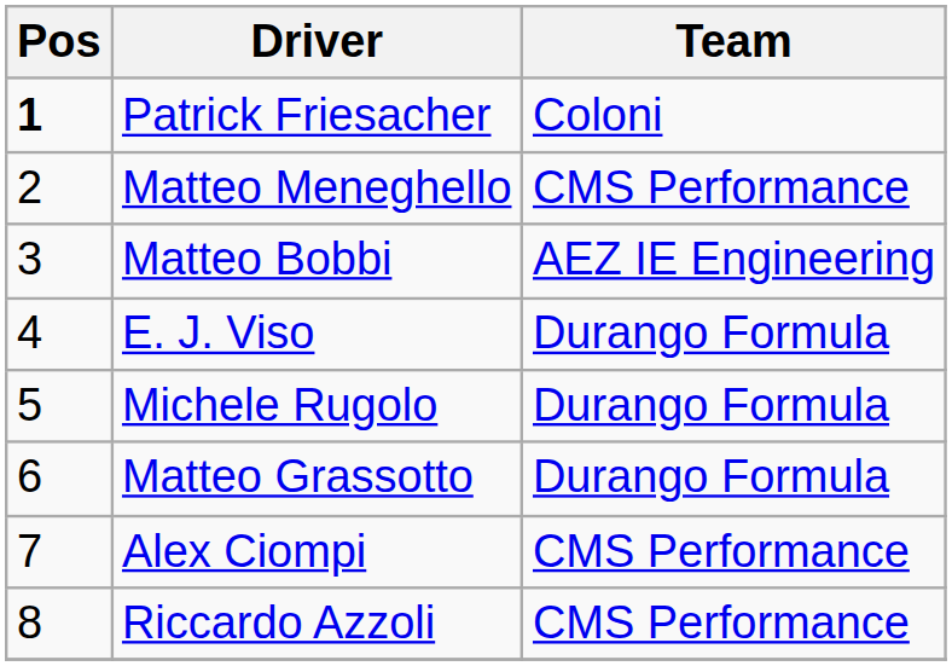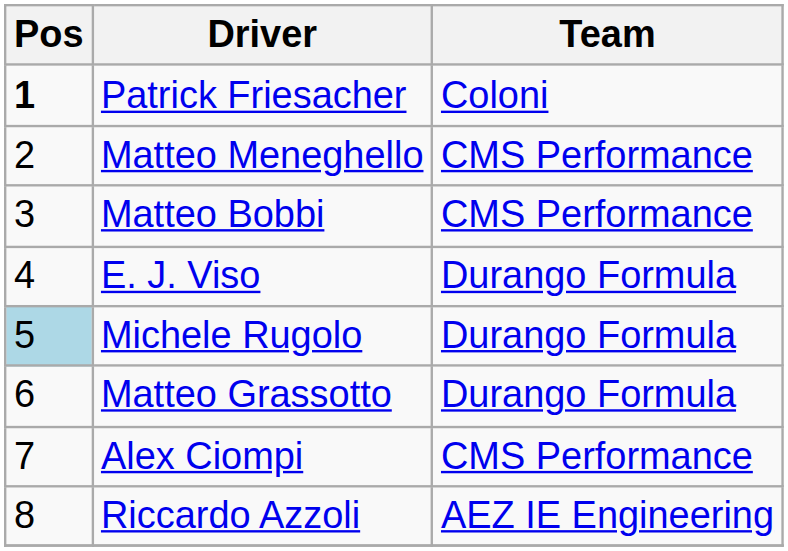Matteo Bobbi | Team: AEZ IE Engineering -> CMS Performance
Michele Rugolo | Pos: no background -> lightblue background
Riccardo Azzoli | Team: CMS Performance -> AEZ IE Engineering
